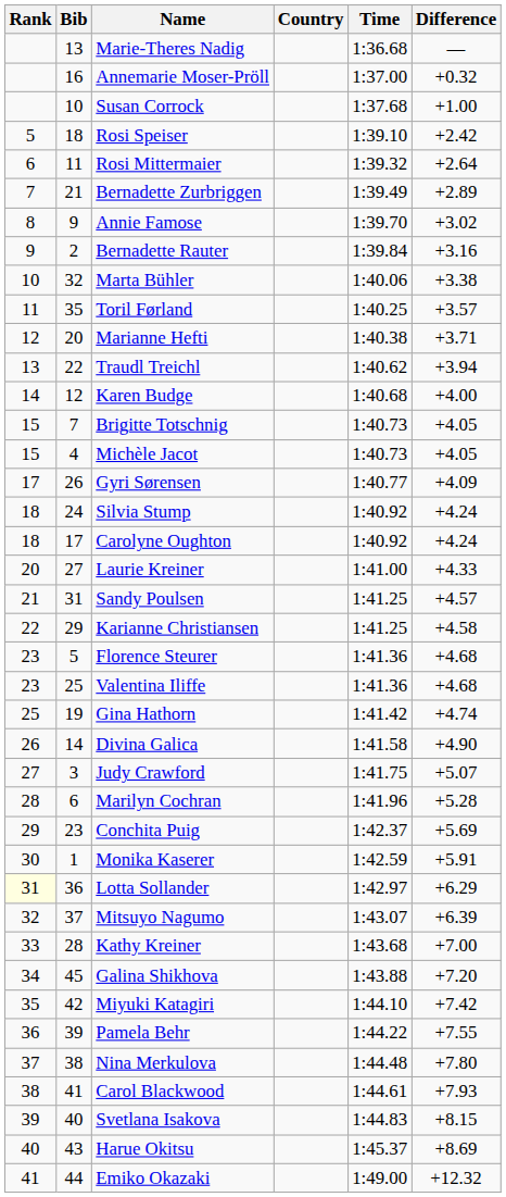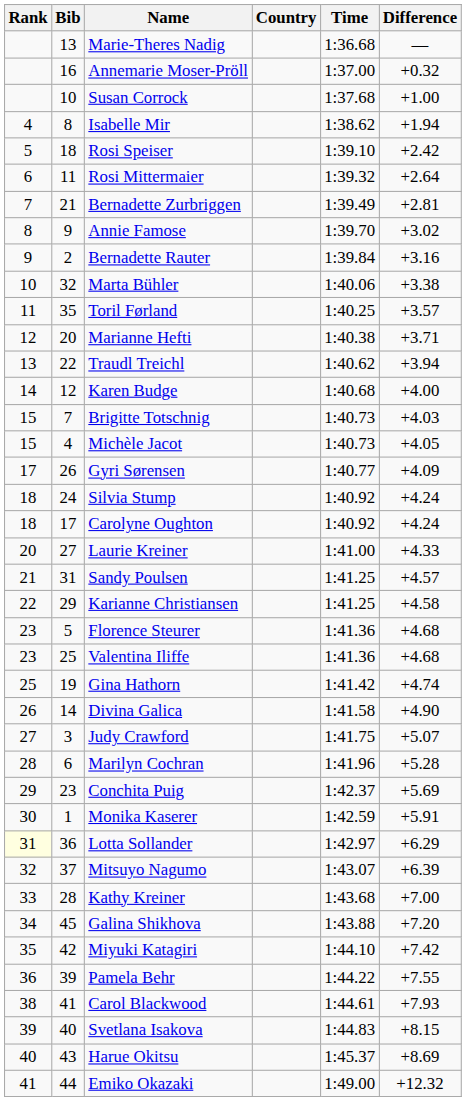+ row: 4 | 8 | Isabelle Mir | 1:38.62 | +1.94
Bernadette Zurbriggen | Difference: +2.89 -> +2.81
Brigitte Totschnig | Difference: +4.05 -> +4.03
- row: 37 | 38 | Nina Merkulova | 1:44.48 | +7.80
